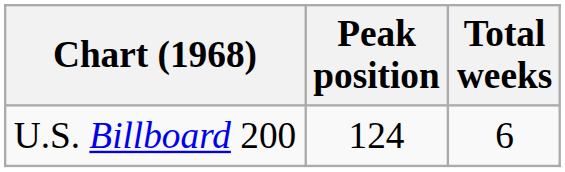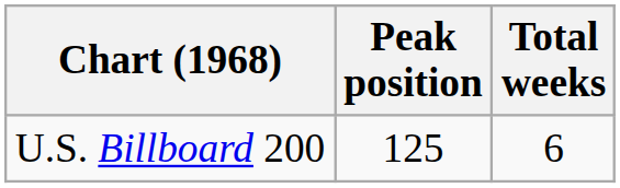U.S. Billboard 200 | Peak position: 124 -> 125
